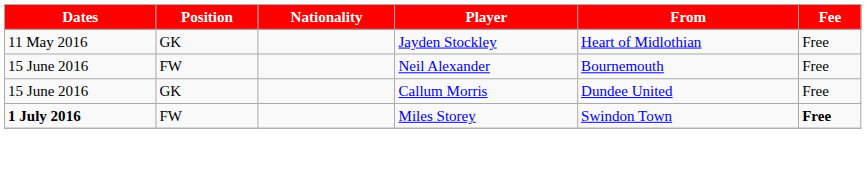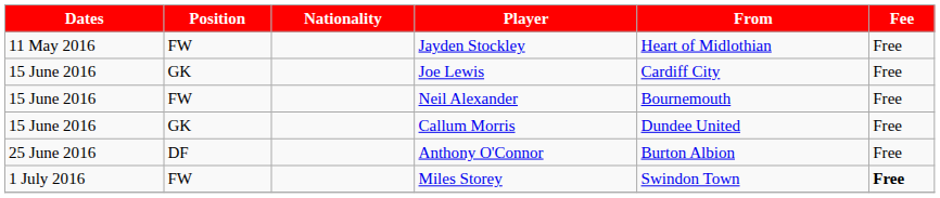Jayden Stockley | Position: GK -> FW
+ row: 15 June 2016 | GK | Joe Lewis | Cardiff City | Free
+ row: 25 June 2016 | DF | Anthony O'Connor | Burton Albion | Free
Miles Storey | Dates: bold -> normal
